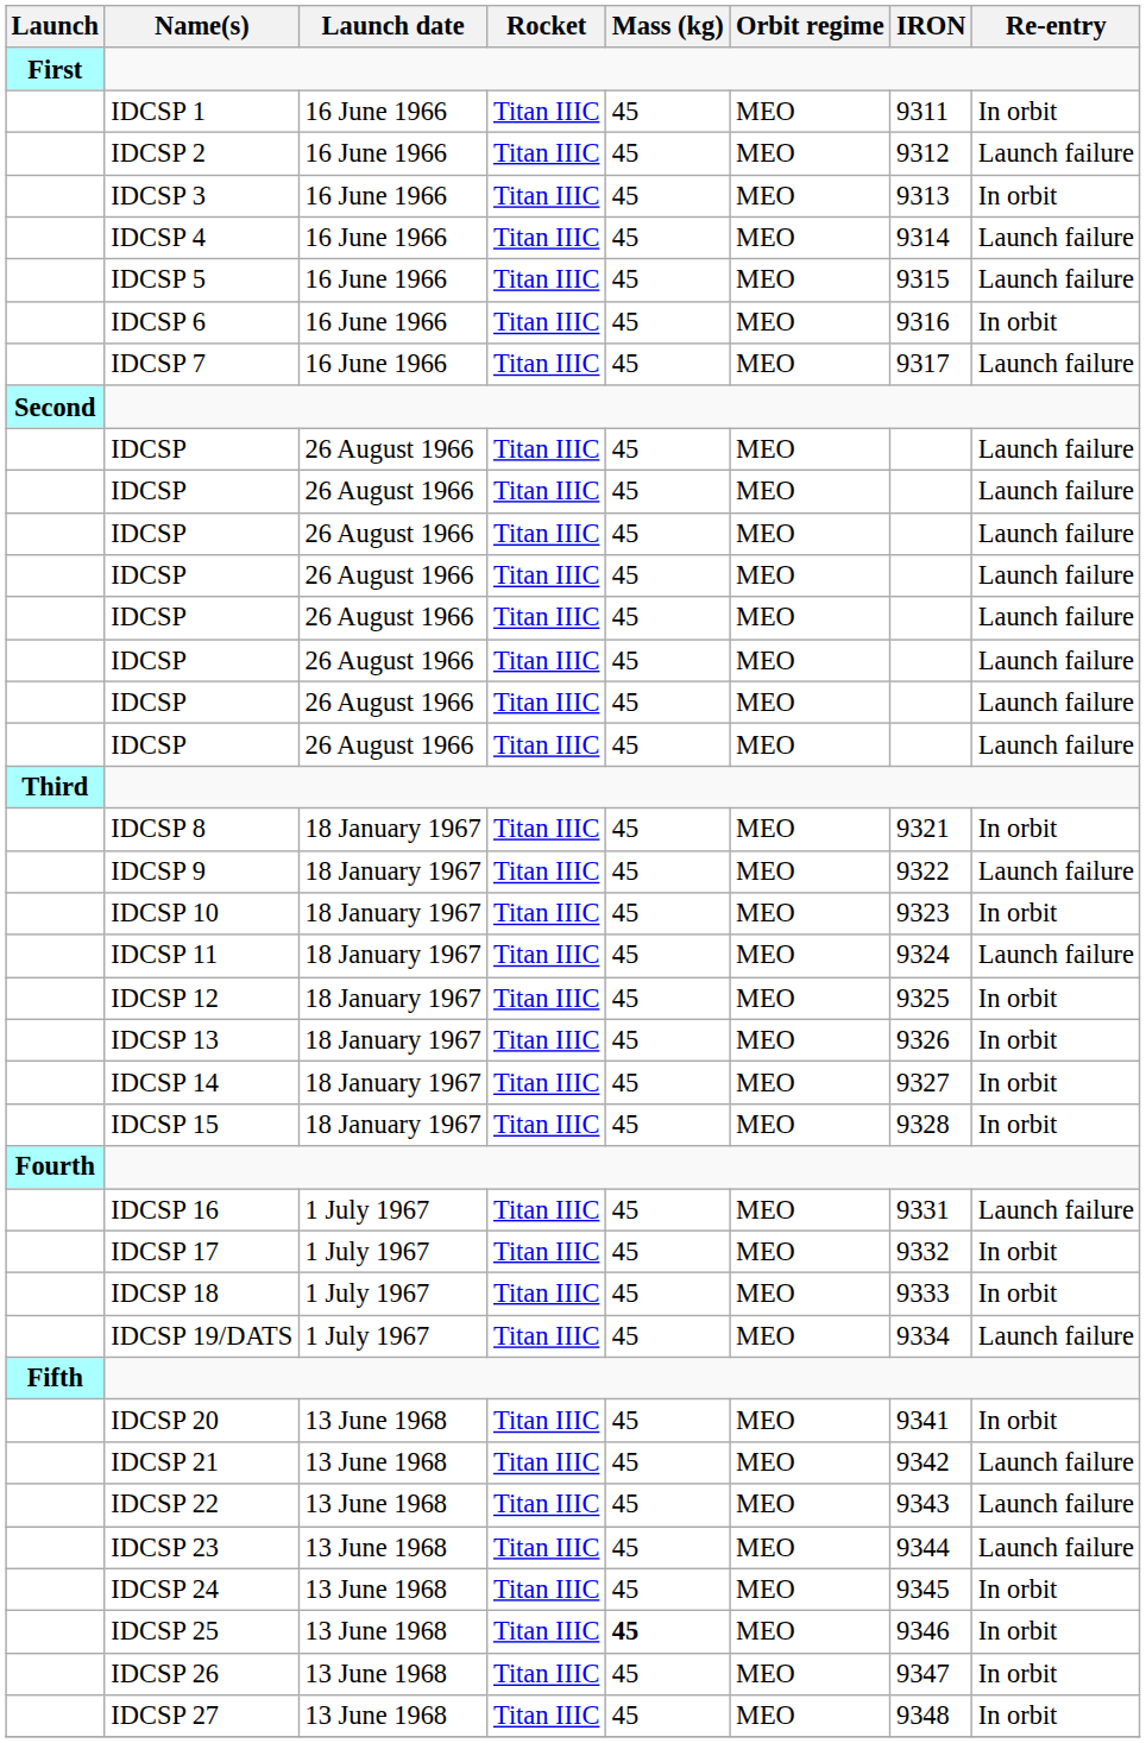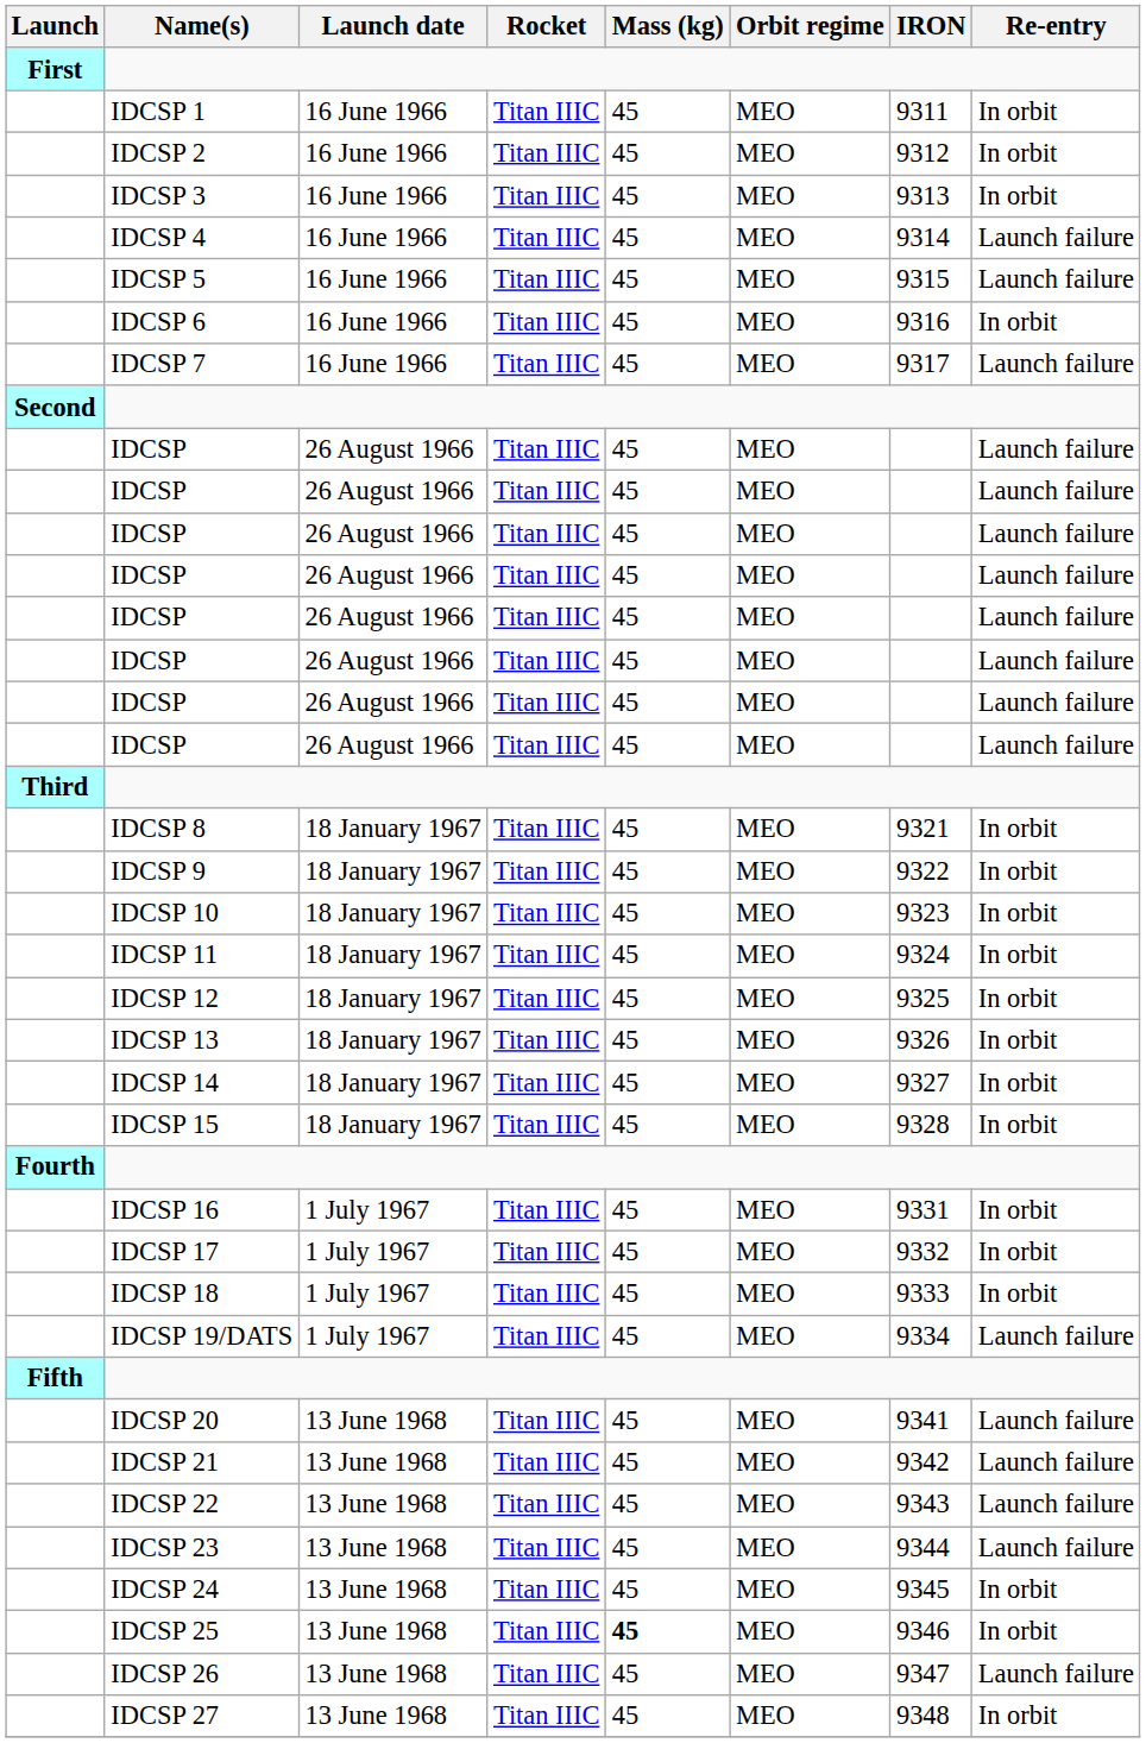IDCSP 2 | Re-entry: Launch failure -> In orbit
IDCSP 9 | Re-entry: Launch failure -> In orbit
IDCSP 11 | Re-entry: Launch failure -> In orbit
IDCSP 16 | Re-entry: Launch failure -> In orbit
IDCSP 20 | Re-entry: In orbit -> Launch failure
IDCSP 26 | Re-entry: In orbit -> Launch failure
